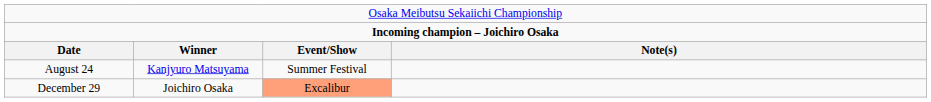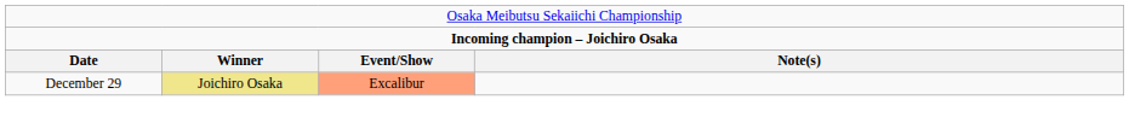- row: August 24 | Kanjyuro Matsuyama | Summer Festival
December 29 | column 2: no background -> khaki background
